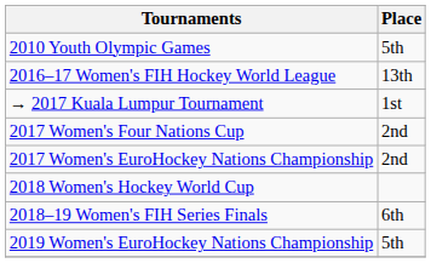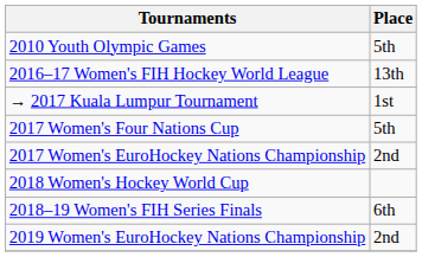2017 Women's Four Nations Cup | Place: 2nd -> 5th
2019 Women's EuroHockey Nations Championship | Place: 5th -> 2nd
